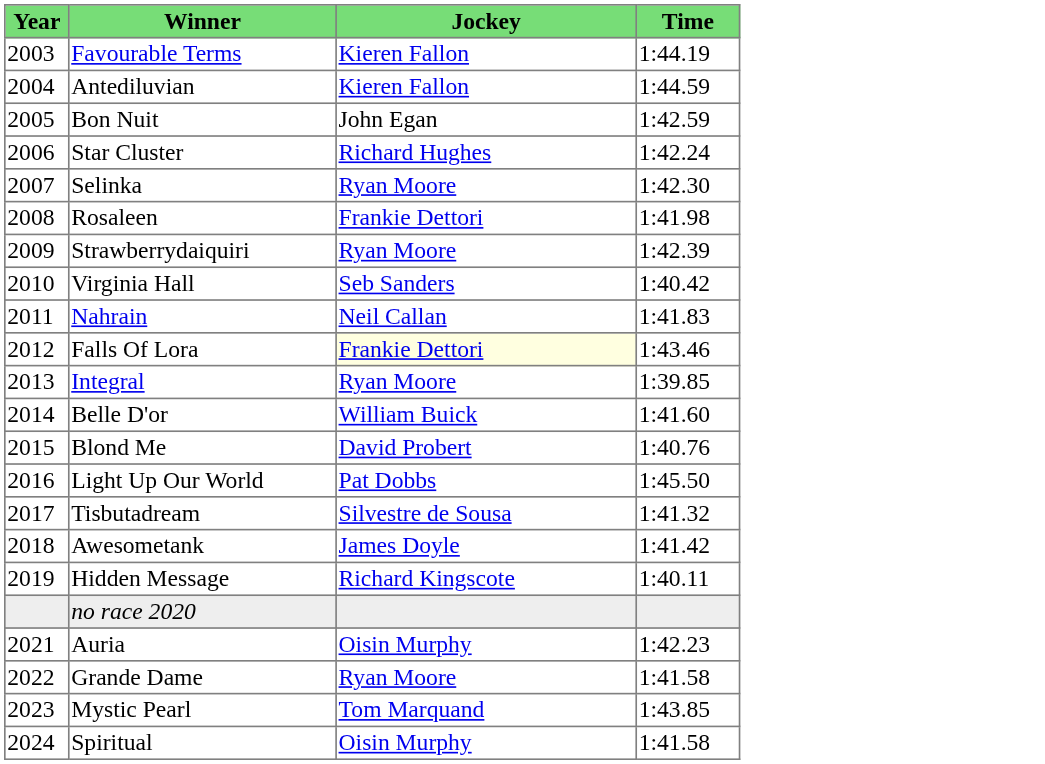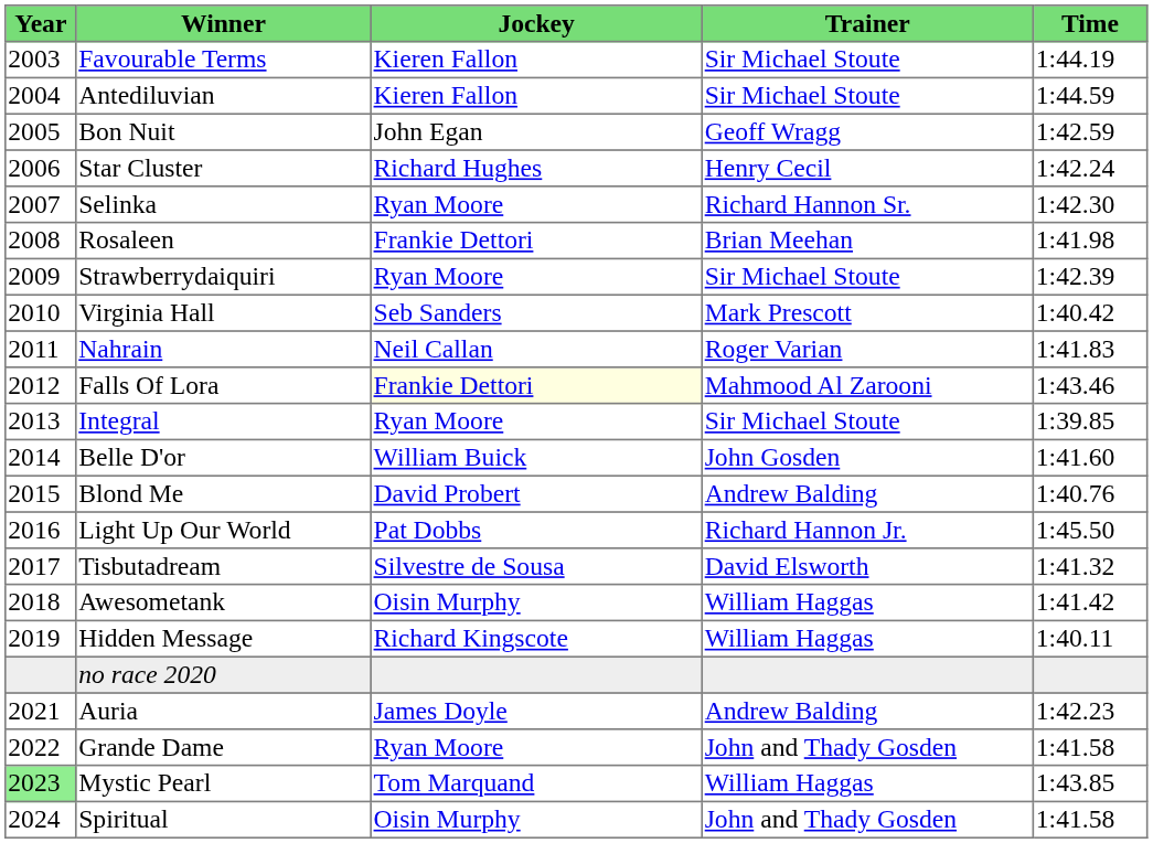+ column: Trainer | Sir Michael Stoute | Sir Michael Stoute | Geoff Wragg | Henry Cecil | Richard Hannon Sr. | Brian Meehan | Sir Michael Stoute | Mark Prescott | Roger Varian | Mahmood Al Zarooni | Sir Michael Stoute | John Gosden | Andrew Balding | Richard Hannon Jr. | David Elsworth | William Haggas | William Haggas | Andrew Balding | John and Thady Gosden | William Haggas | John and Thady Gosden
Awesometank | Jockey: James Doyle -> Oisin Murphy
Auria | Jockey: Oisin Murphy -> James Doyle
Mystic Pearl | Year: no background -> lightgreen background
